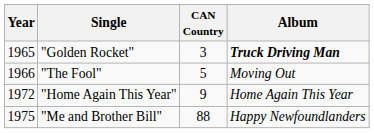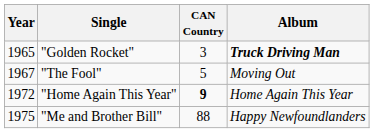"The Fool" | Year: 1966 -> 1967
"Home Again This Year" | CAN Country: normal -> bold
